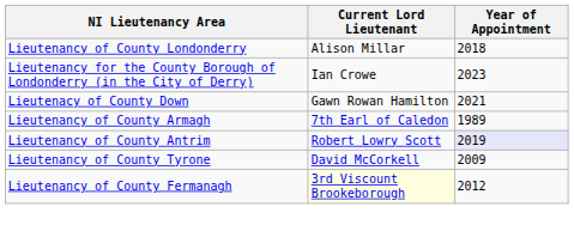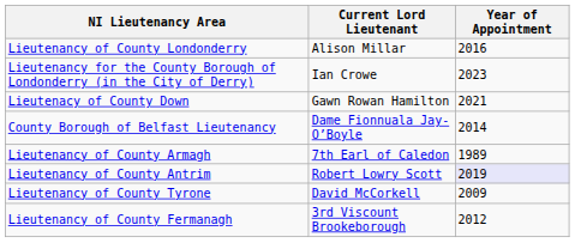Lieutenancy of County Londonderry | Year of Appointment: 2018 -> 2016
+ row: County Borough of Belfast Lieutenancy | Dame Fionnuala Jay-O’Boyle | 2014
Lieutenancy of County Fermanagh | Current Lord Lieutenant: lightyellow background -> no background
